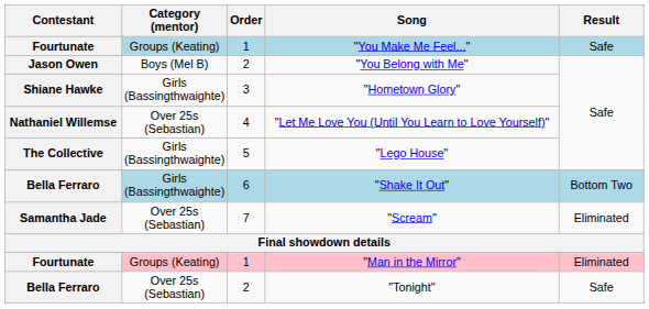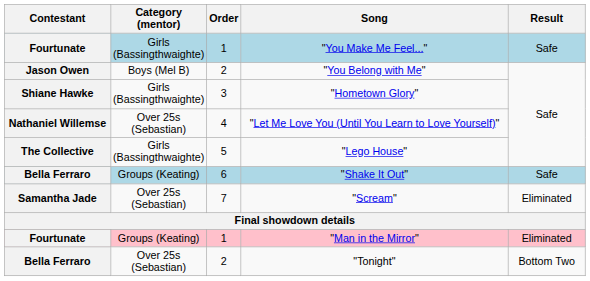"You Make Me Feel..." | Category (mentor): Groups (Keating) -> Girls (Bassingthwaighte)
"Shake It Out" | Category (mentor): Girls (Bassingthwaighte) -> Groups (Keating)
"Shake It Out" | Result: Bottom Two -> Safe
"Tonight" | Result: Safe -> Bottom Two
